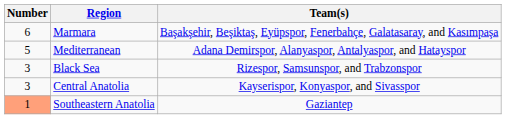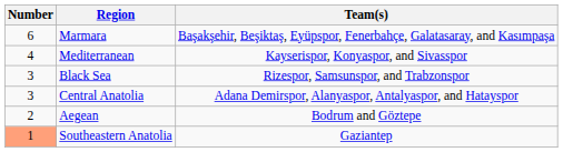Mediterranean | Number: 5 -> 4
Mediterranean | Team(s): Adana Demirspor, Alanyaspor, Antalyaspor, and Hatayspor -> Kayserispor, Konyaspor, and Sivasspor
Central Anatolia | Team(s): Kayserispor, Konyaspor, and Sivasspor -> Adana Demirspor, Alanyaspor, Antalyaspor, and Hatayspor
+ row: 2 | Aegean | Bodrum and Göztepe
